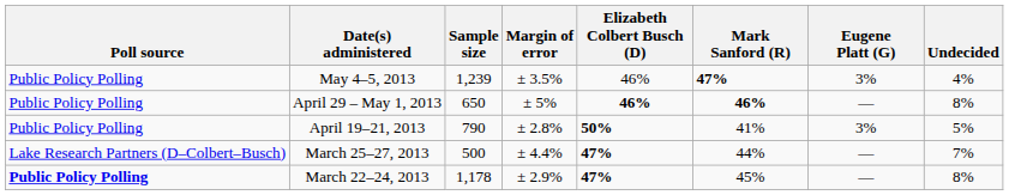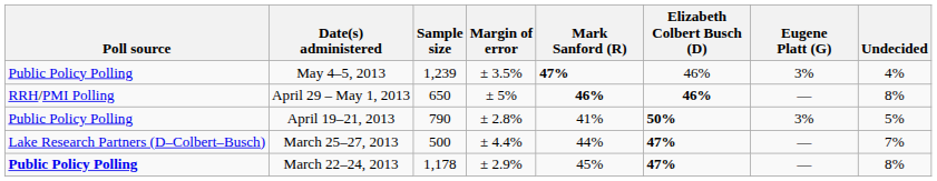columns swapped: Mark Sanford (R) <-> Elizabeth Colbert Busch (D)
April 29 – May 1, 2013 | Poll source: Public Policy Polling -> RRH/PMI Polling
